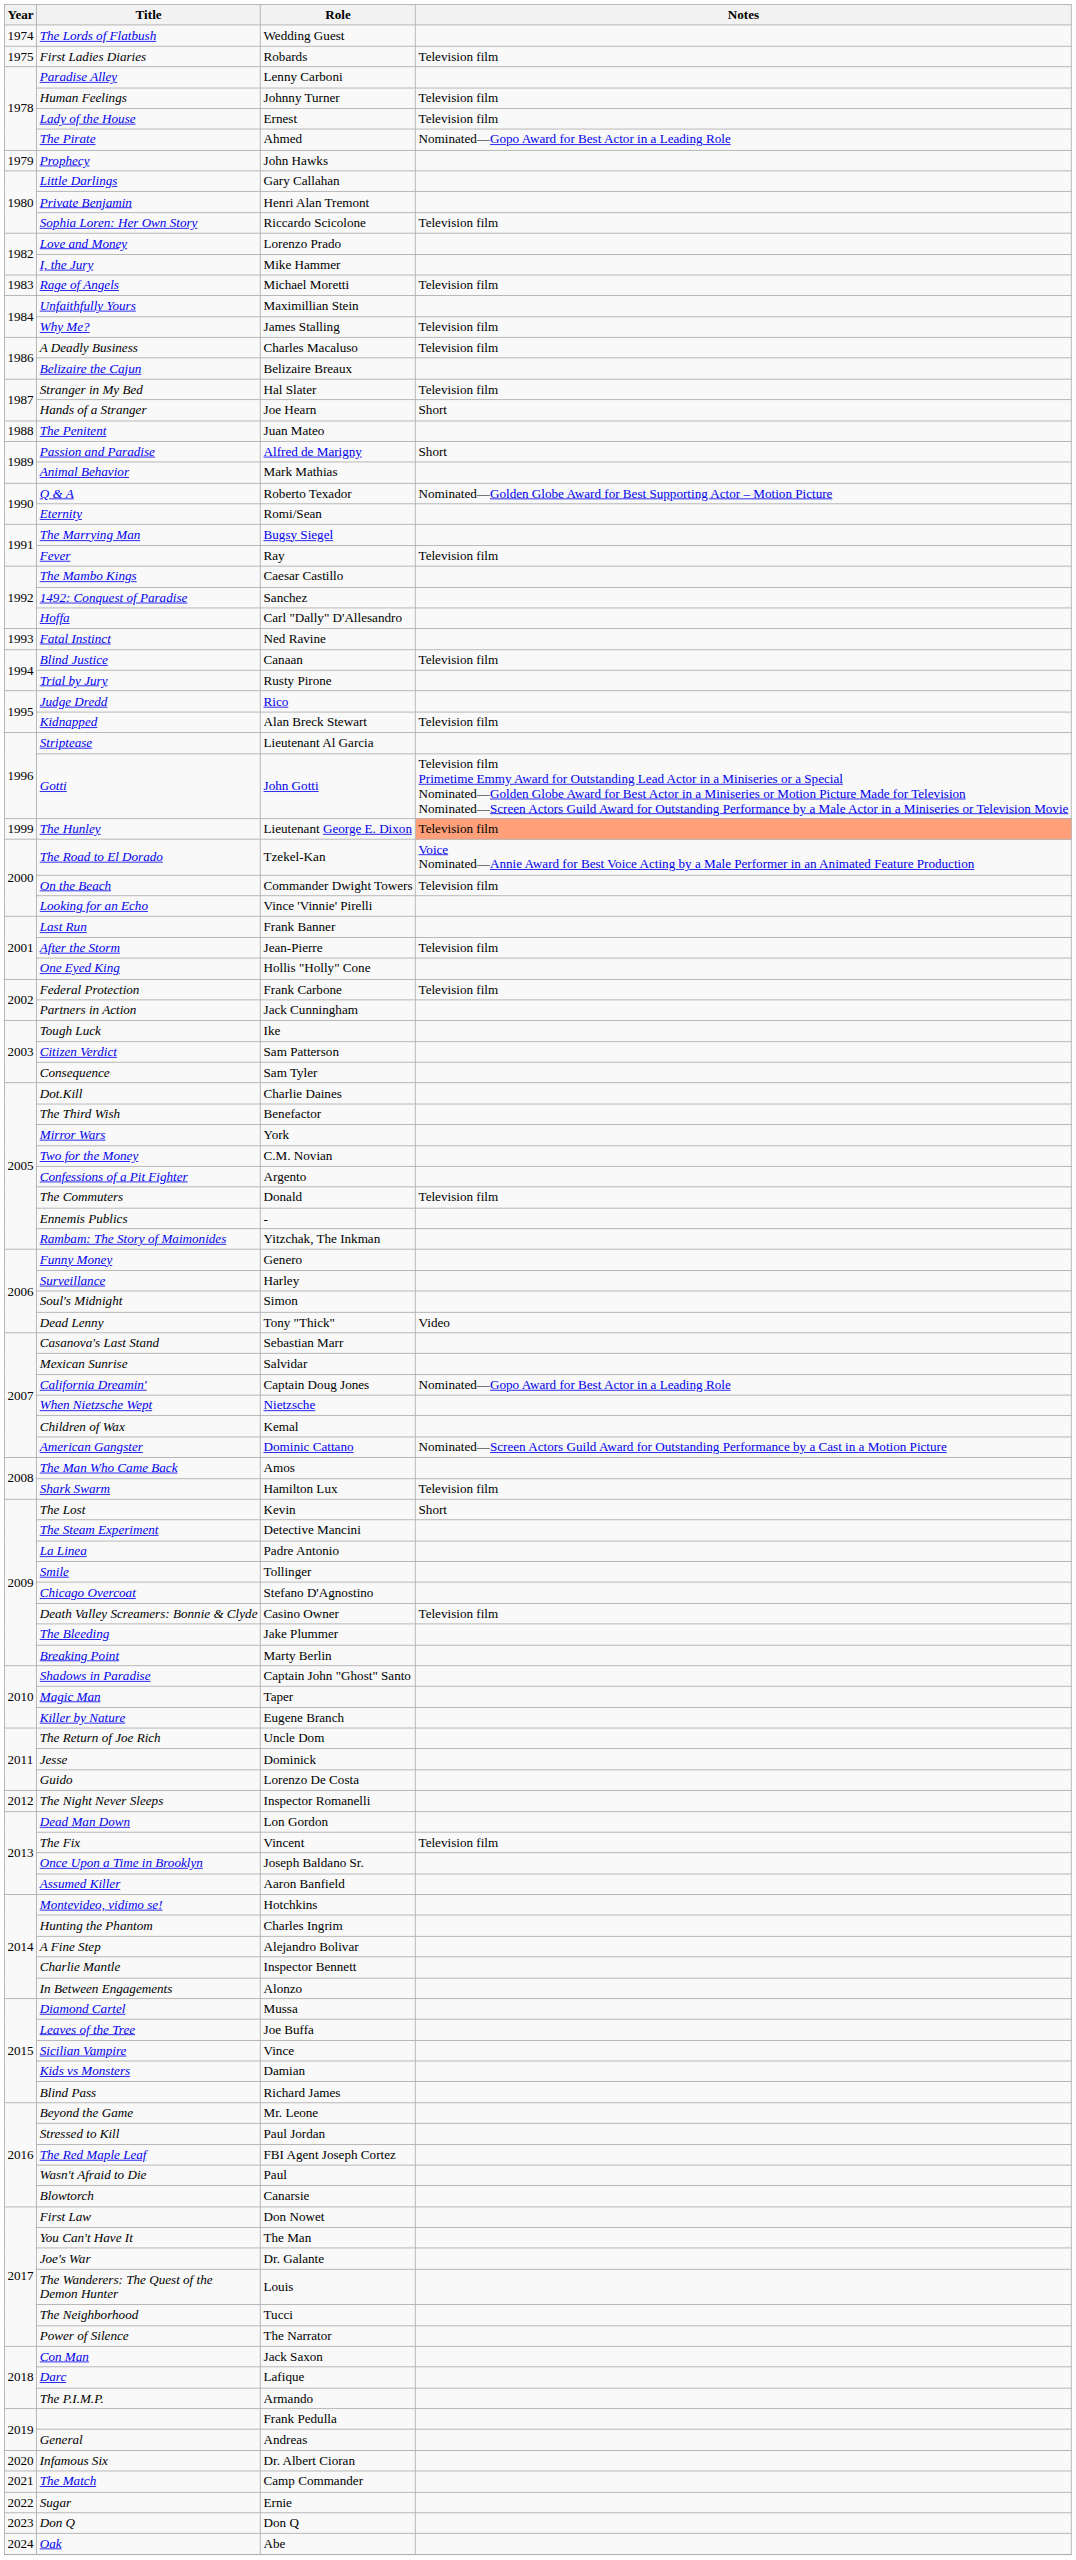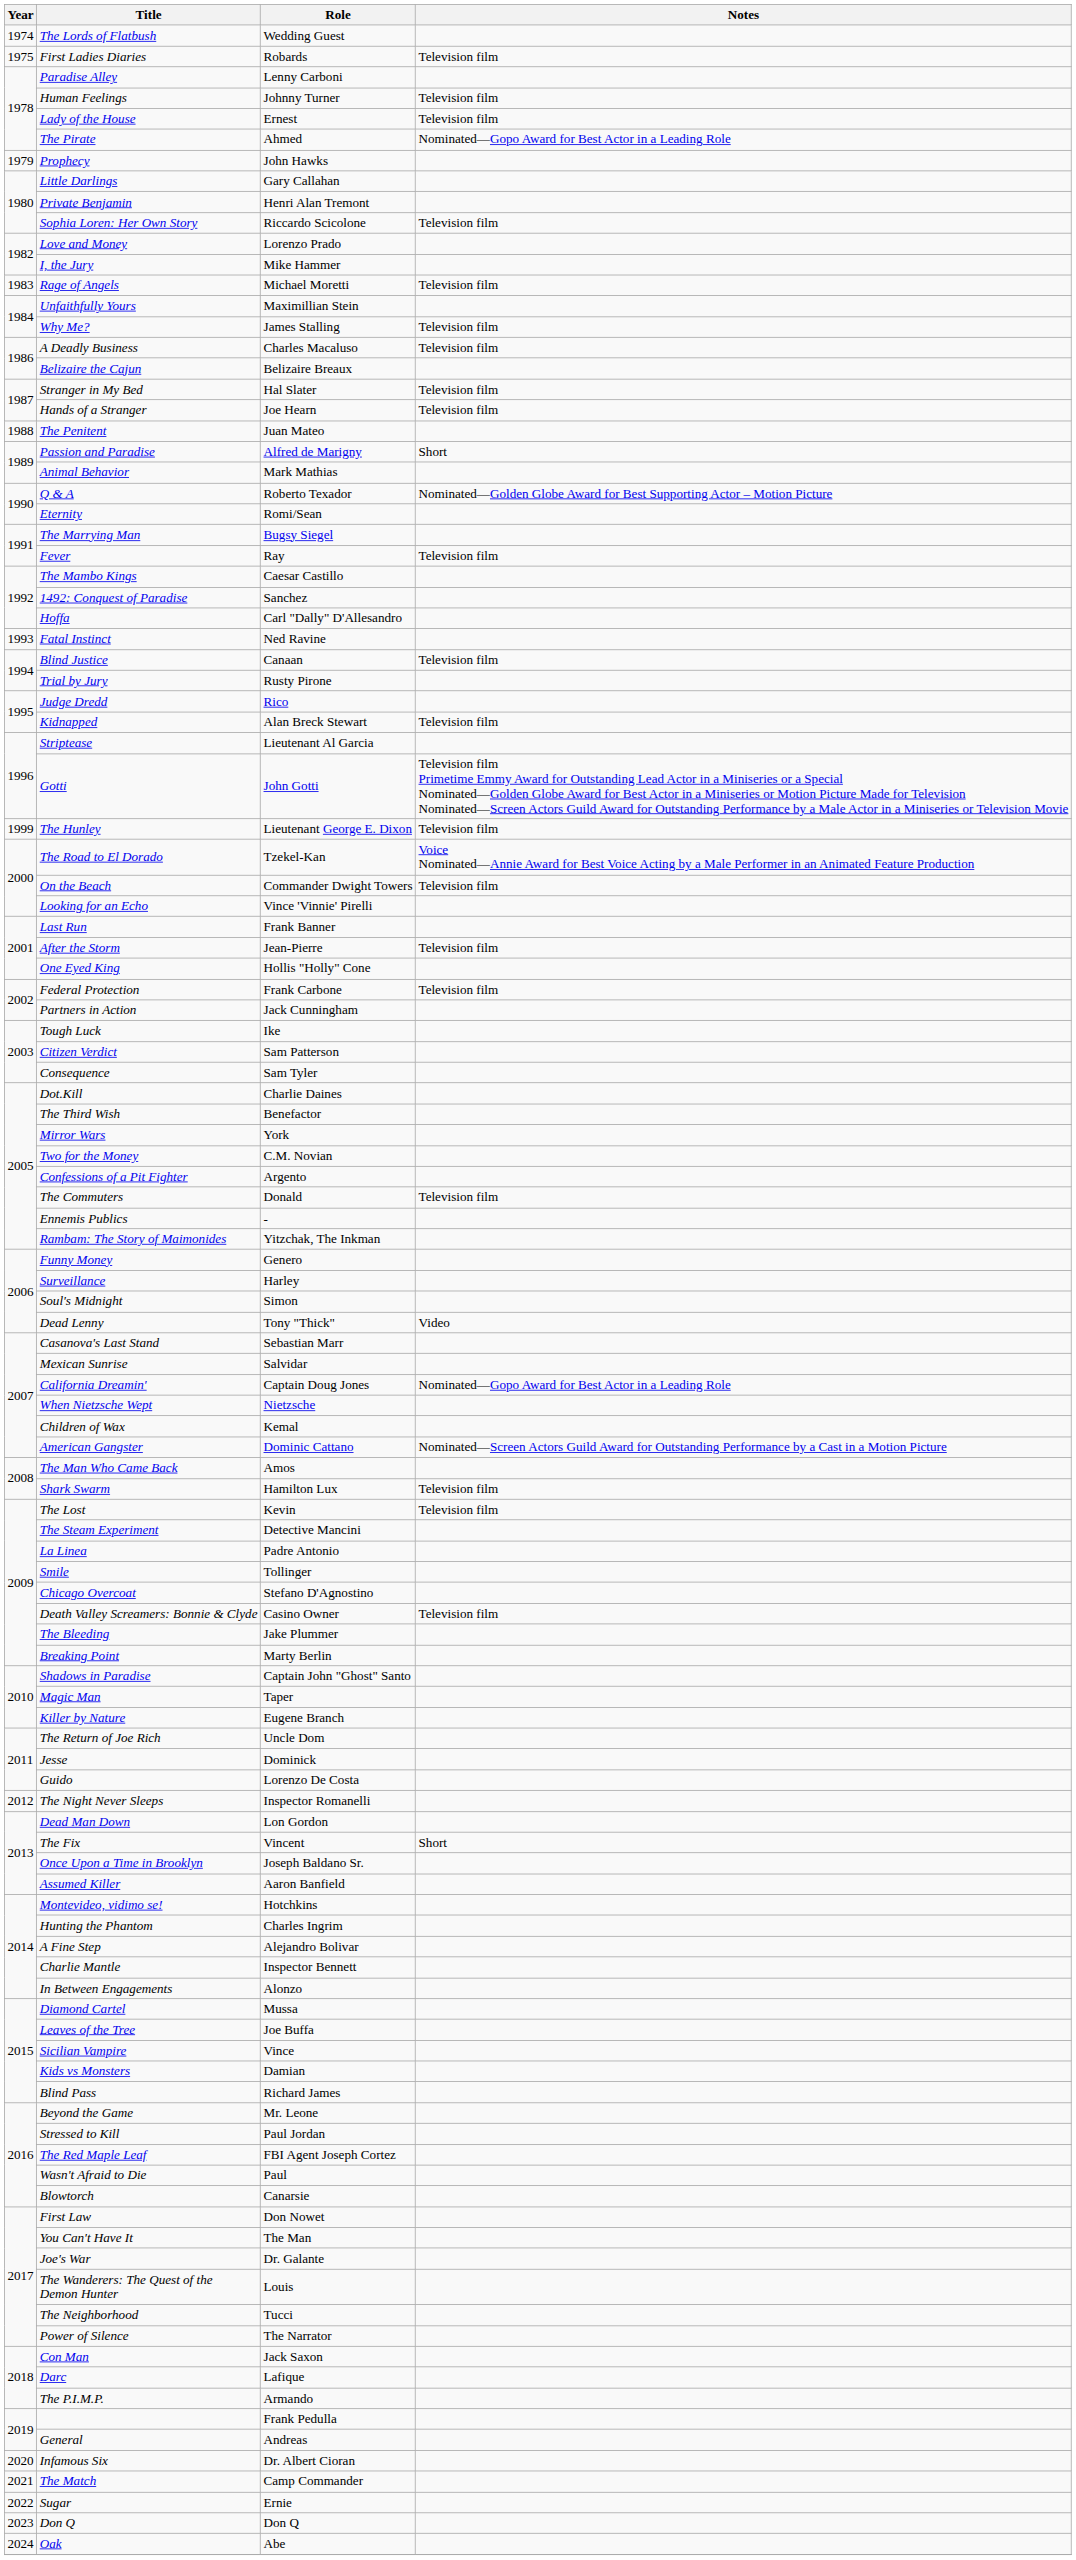Hands of a Stranger | Notes: Short -> Television film
The Hunley | Notes: lightsalmon background -> no background
The Lost | Notes: Short -> Television film
The Fix | Notes: Television film -> Short
